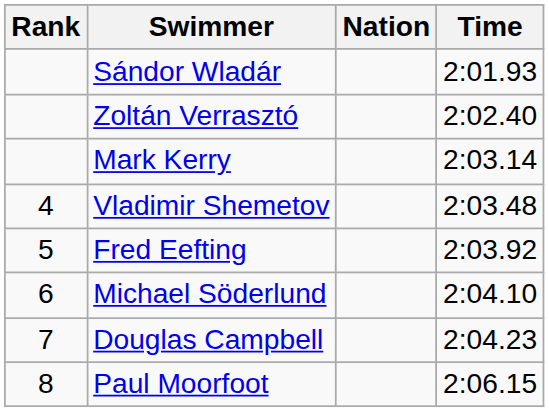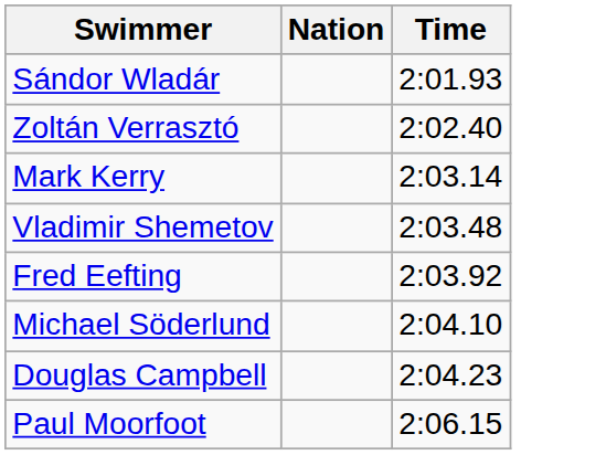- column: Rank | 4 | 5 | 6 | 7 | 8
